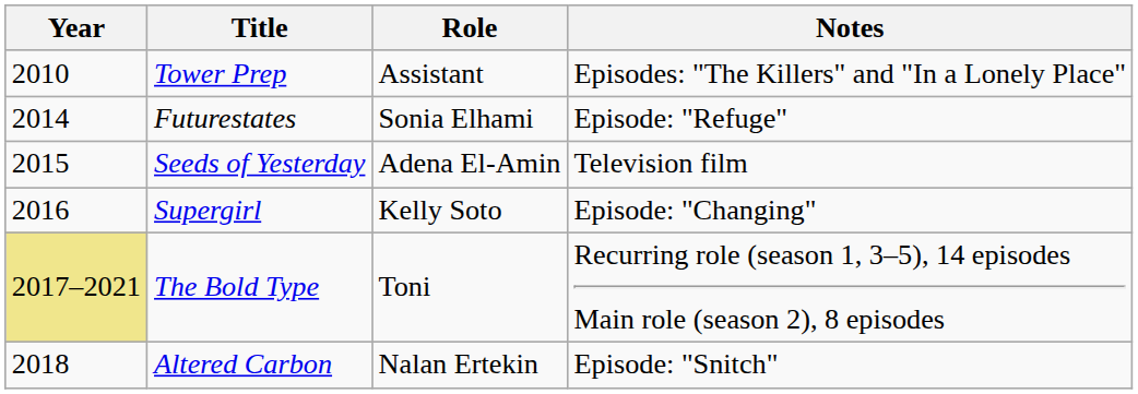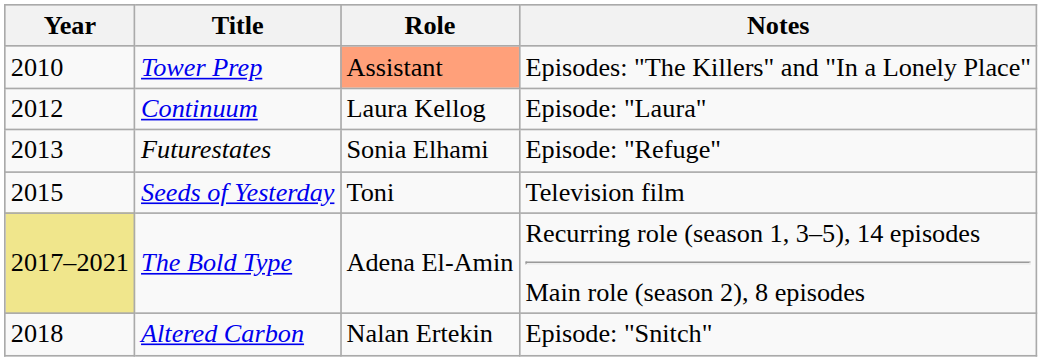Tower Prep | Role: no background -> lightsalmon background
+ row: 2012 | Continuum | Laura Kellog | Episode: "Laura"
Futurestates | Year: 2014 -> 2013
Seeds of Yesterday | Role: Adena El-Amin -> Toni
- row: 2016 | Supergirl | Kelly Soto | Episode: "Changing"
The Bold Type | Role: Toni -> Adena El-Amin
